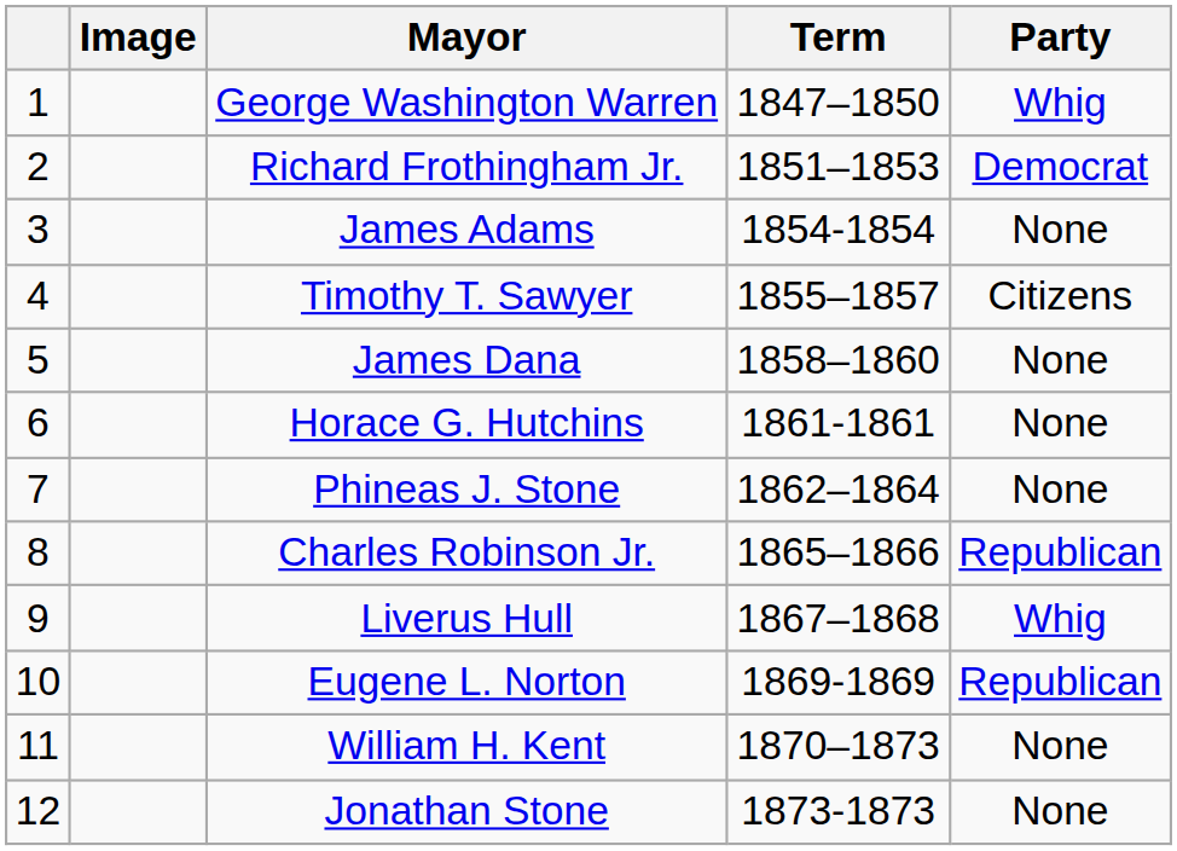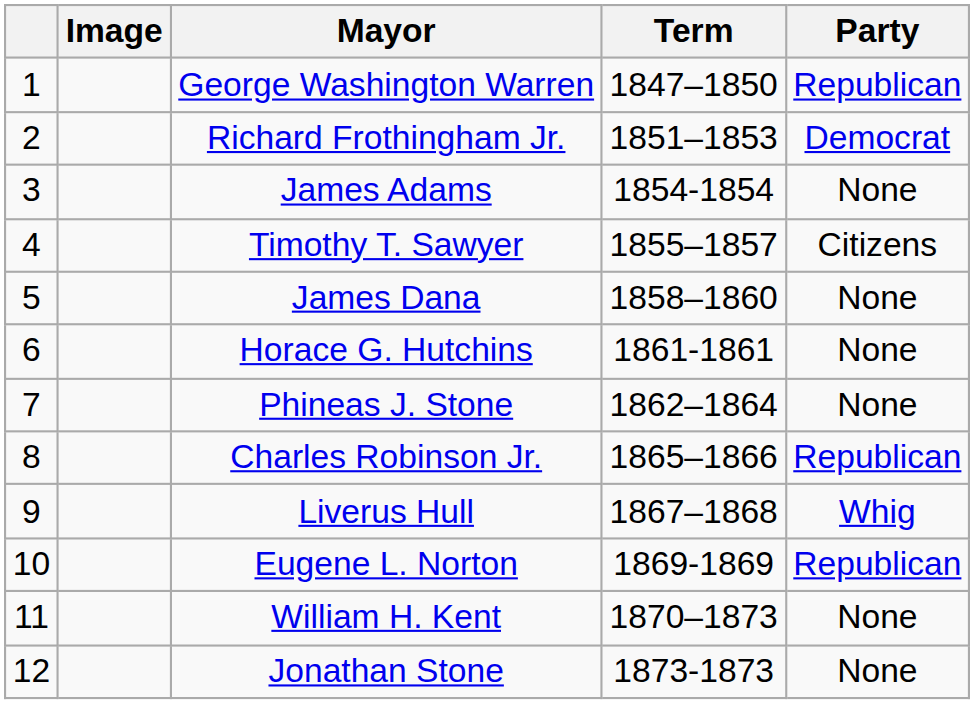George Washington Warren | Party: Whig -> Republican
